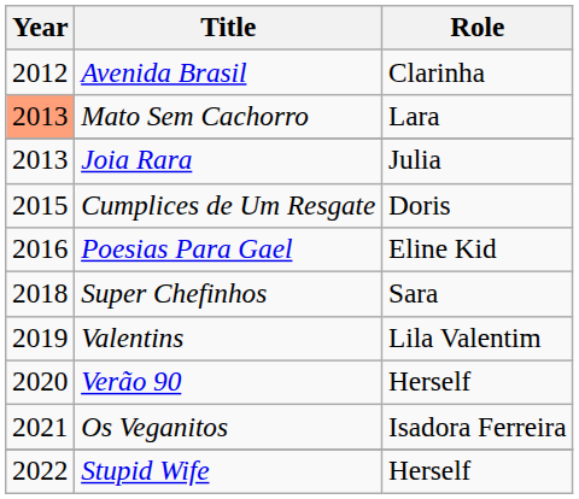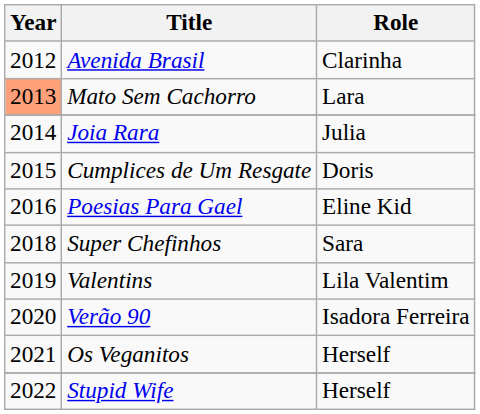Joia Rara | Year: 2013 -> 2014
Verão 90 | Role: Herself -> Isadora Ferreira
Os Veganitos | Role: Isadora Ferreira -> Herself
